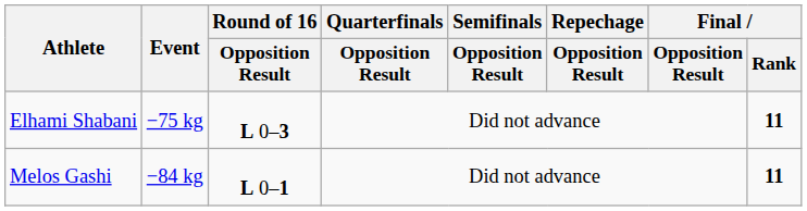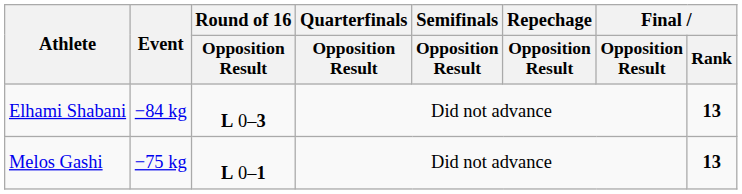Elhami Shabani | Event: −75 kg -> −84 kg
Elhami Shabani | Final / Rank: 11 -> 13
Melos Gashi | Event: −84 kg -> −75 kg
Melos Gashi | Final / Rank: 11 -> 13
